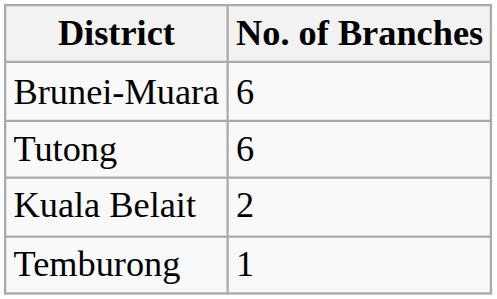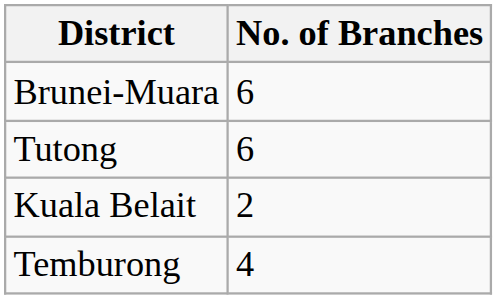Temburong | No. of Branches: 1 -> 4
